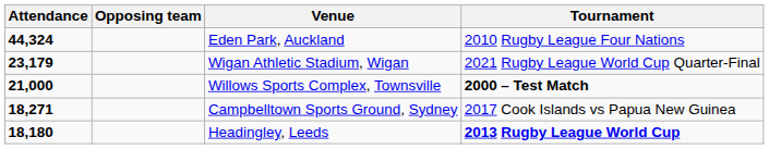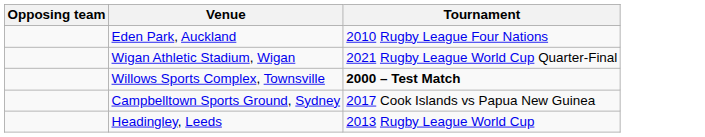- column: Attendance | 44,324 | 23,179 | 21,000 | 18,271 | 18,180
Headingley, Leeds | Tournament: bold -> normal
